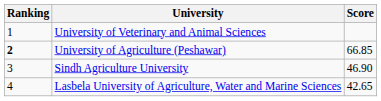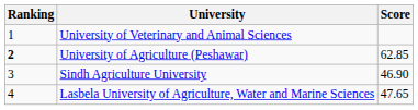University of Agriculture (Peshawar) | Score: 66.85 -> 62.85
Lasbela University of Agriculture, Water and Marine Sciences | Score: 42.65 -> 47.65
